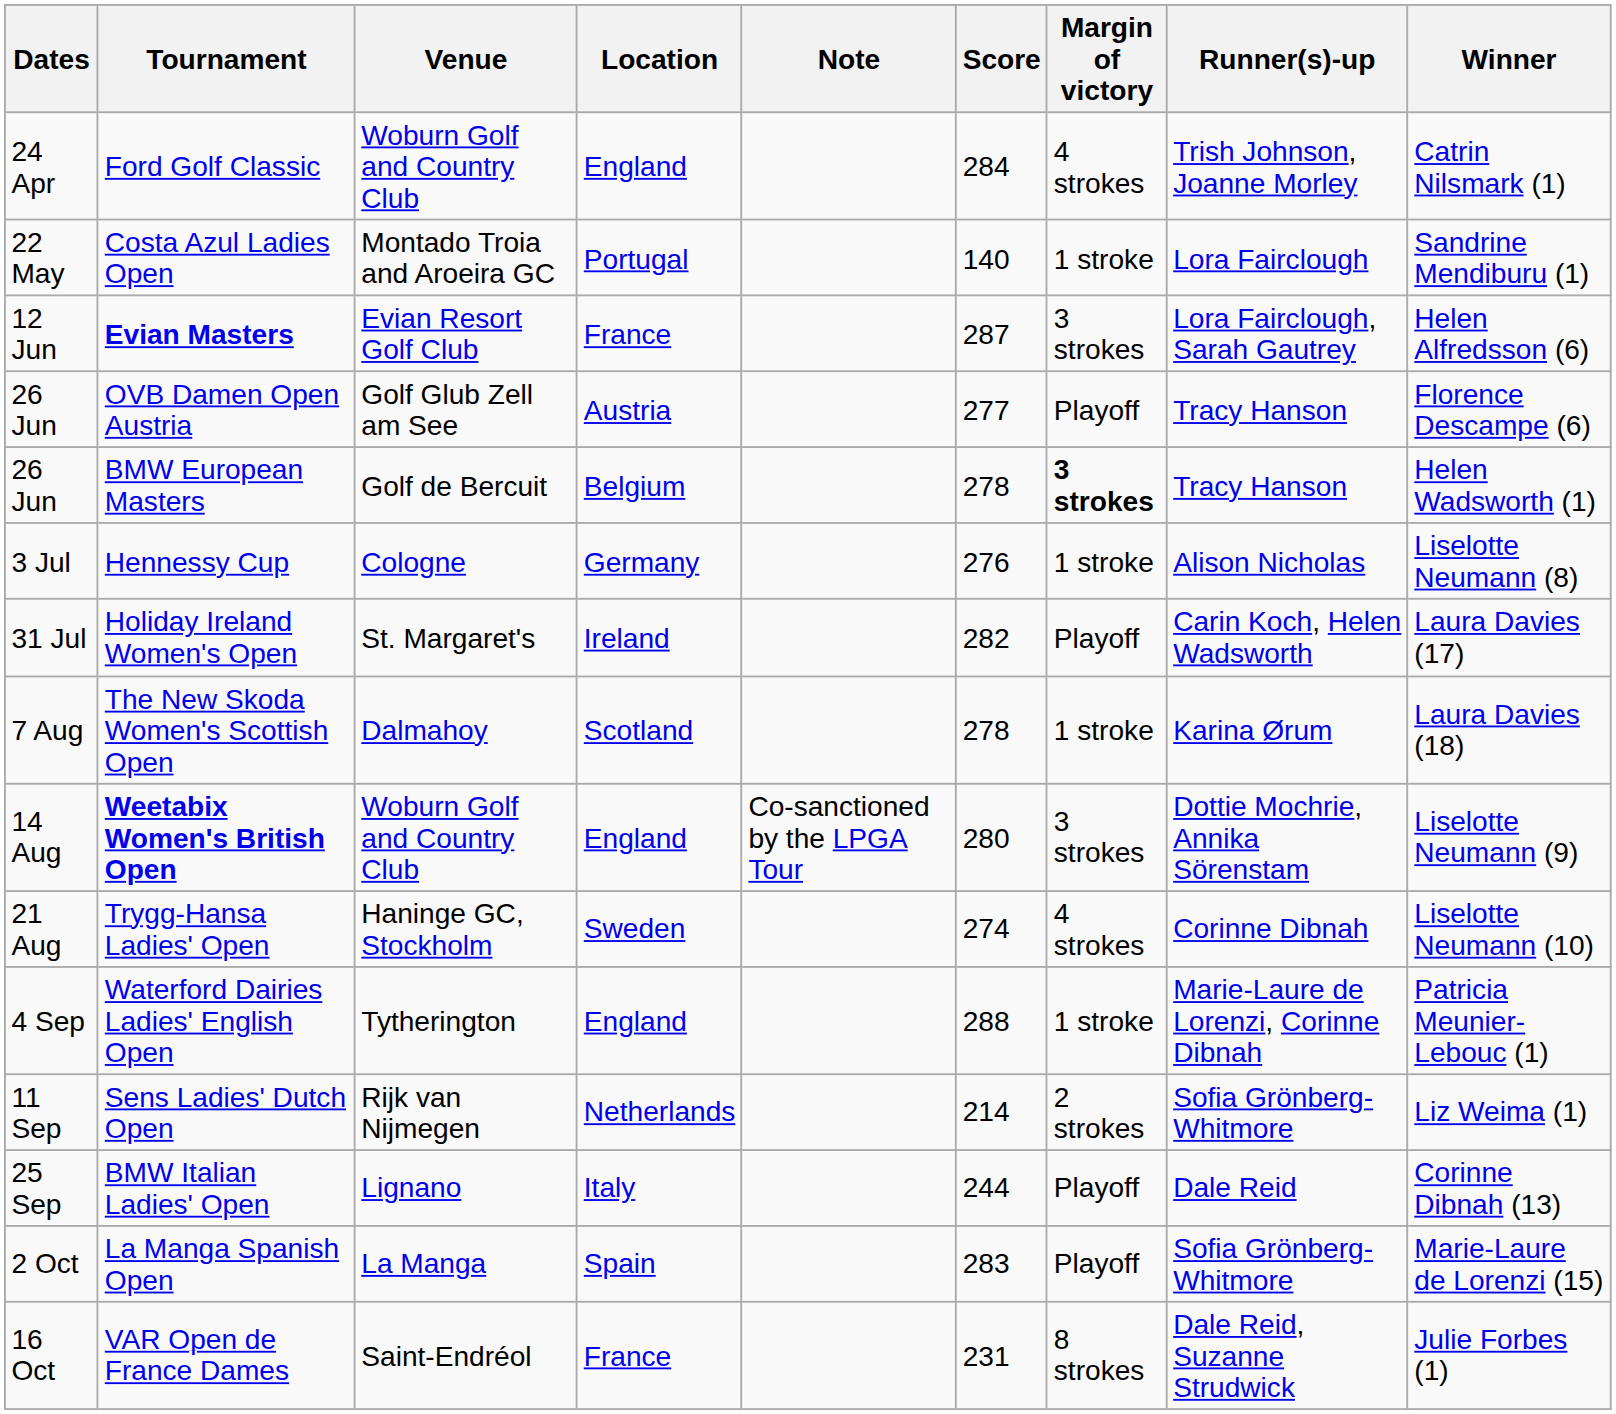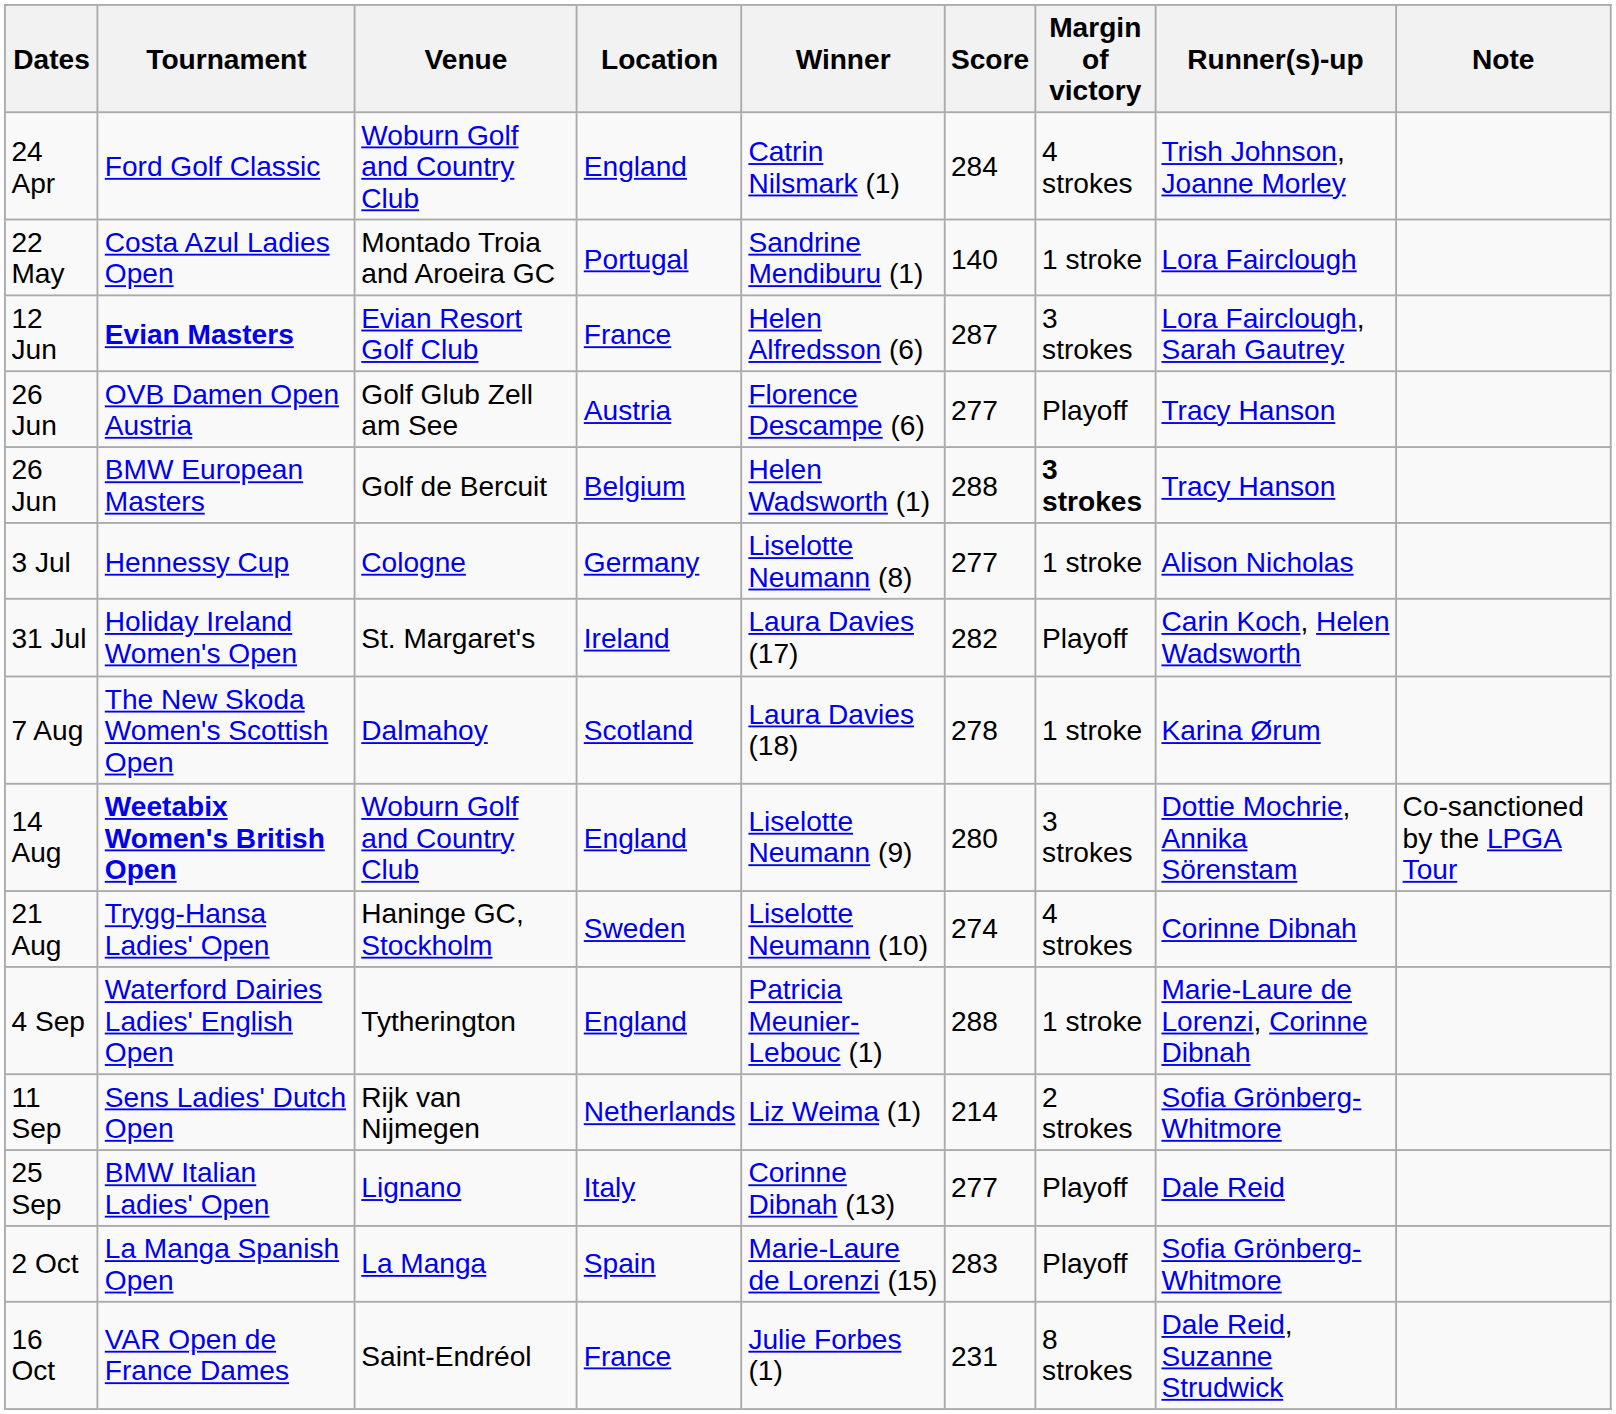columns swapped: Winner <-> Note
BMW European Masters | Score: 278 -> 288
Hennessy Cup | Score: 276 -> 277
BMW Italian Ladies' Open | Score: 244 -> 277
